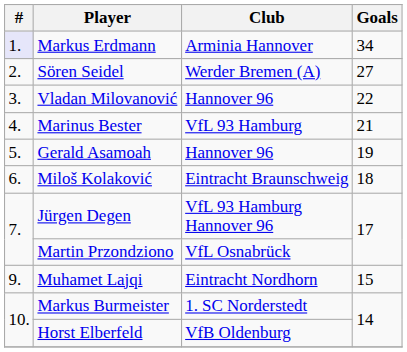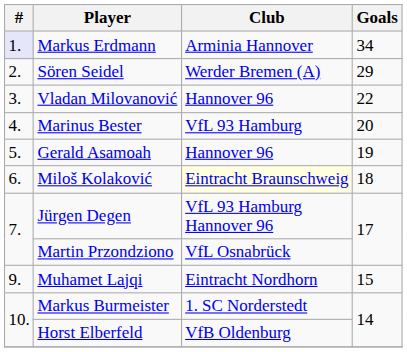Sören Seidel | Goals: 27 -> 29
Marinus Bester | Goals: 21 -> 20
Miloš Kolaković | Club: no background -> lightyellow background
